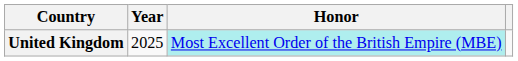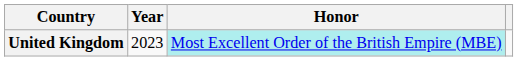United Kingdom | Year: 2025 -> 2023
